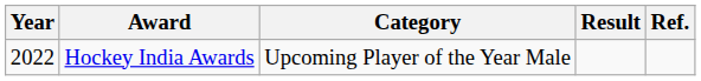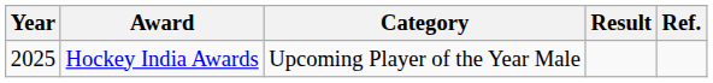Hockey India Awards | Year: 2022 -> 2025
